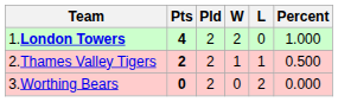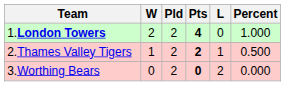columns swapped: Pts <-> W
